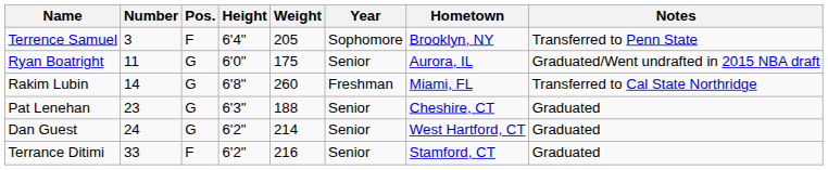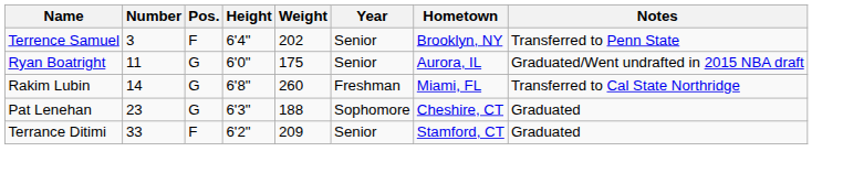Terrence Samuel | Weight: 205 -> 202
Terrence Samuel | Year: Sophomore -> Senior
Pat Lenehan | Year: Senior -> Sophomore
- row: Dan Guest | 24 | G | 6'2" | 214 | Senior | West Hartford, CT | Graduated
Terrance Ditimi | Weight: 216 -> 209
